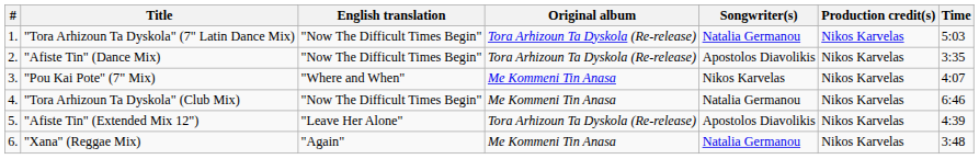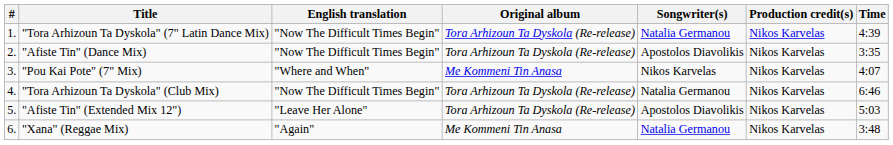"Tora Arhizoun Ta Dyskola" (7" Latin Dance Mix) | Time: 5:03 -> 4:39
"Tora Arhizoun Ta Dyskola" (Club Mix) | Original album: Me Kommeni Tin Anasa -> Tora Arhizoun Ta Dyskola (Re-release)
"Afiste Tin" (Extended Mix 12") | Time: 4:39 -> 5:03
